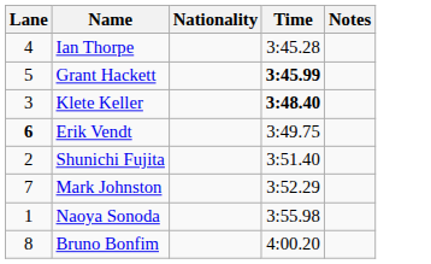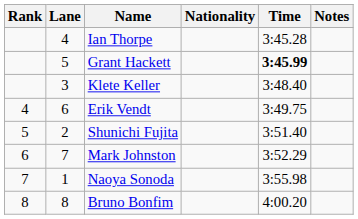+ column: Rank | 4 | 5 | 6 | 7 | 8
Klete Keller | Time: bold -> normal
Erik Vendt | Lane: bold -> normal
